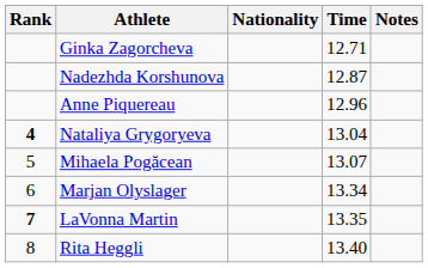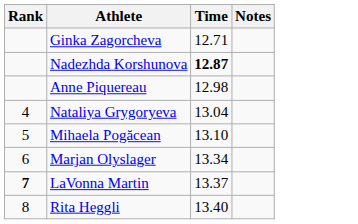- column: Nationality
Nadezhda Korshunova | Time: normal -> bold
Anne Piquereau | Time: 12.96 -> 12.98
Nataliya Grygoryeva | Rank: bold -> normal
Mihaela Pogăcean | Time: 13.07 -> 13.10
LaVonna Martin | Time: 13.35 -> 13.37
